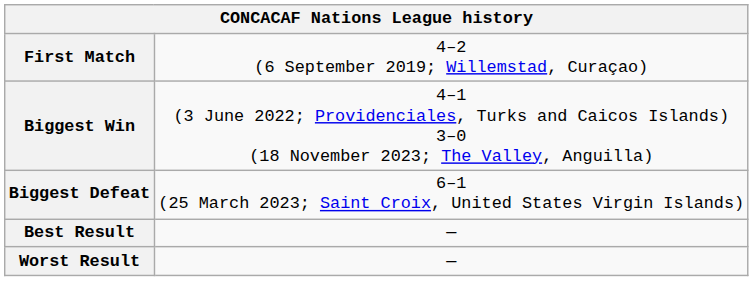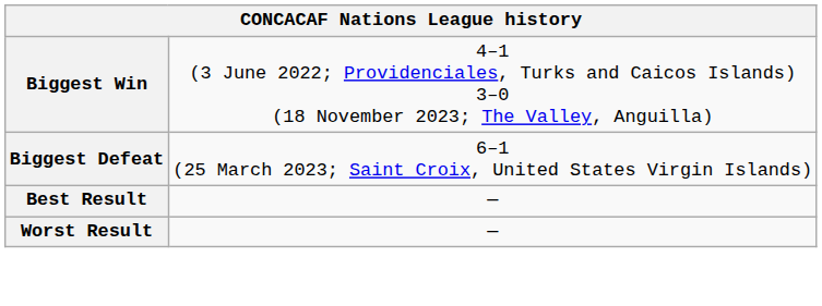- row: First Match | 4–2 (6 September 2019; Willemstad, Curaçao)
